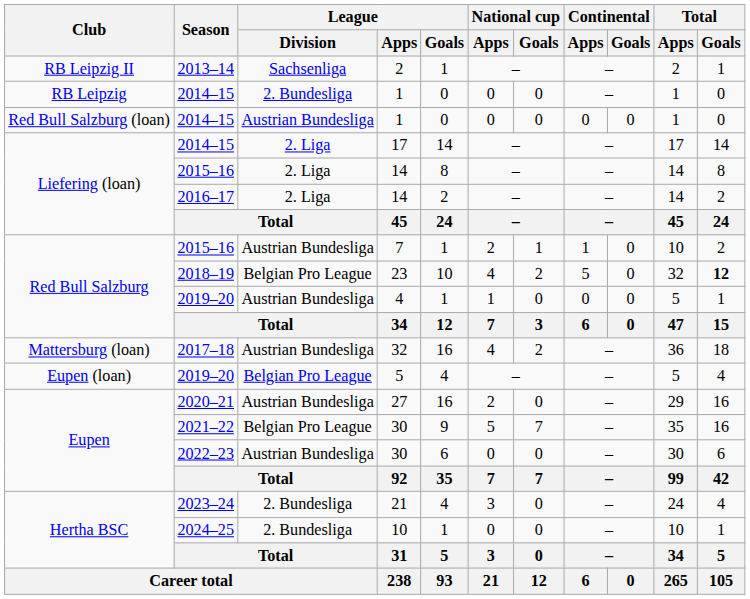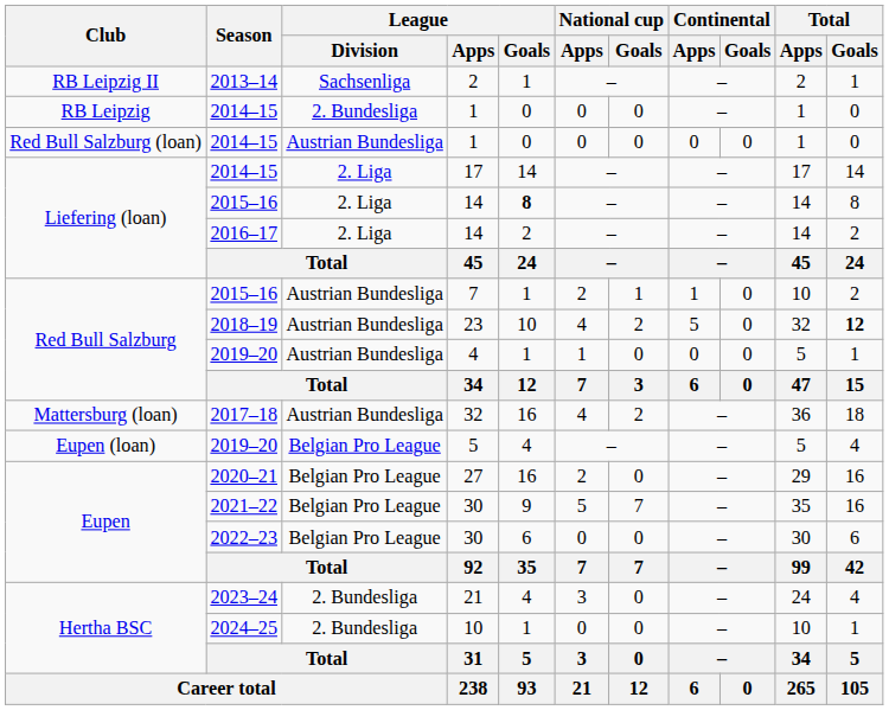2015–16 / 14 | League / Goals: normal -> bold
23 | League / Division: Belgian Pro League -> Austrian Bundesliga
27 | League / Division: Austrian Bundesliga -> Belgian Pro League
2022–23 / 30 | League / Division: Austrian Bundesliga -> Belgian Pro League
